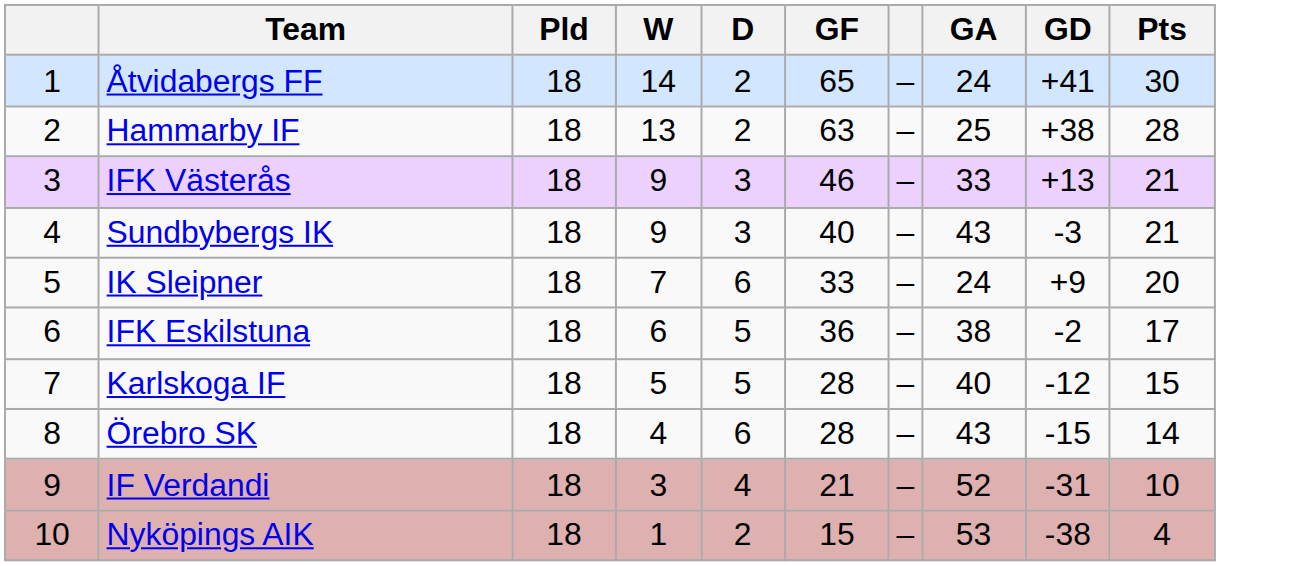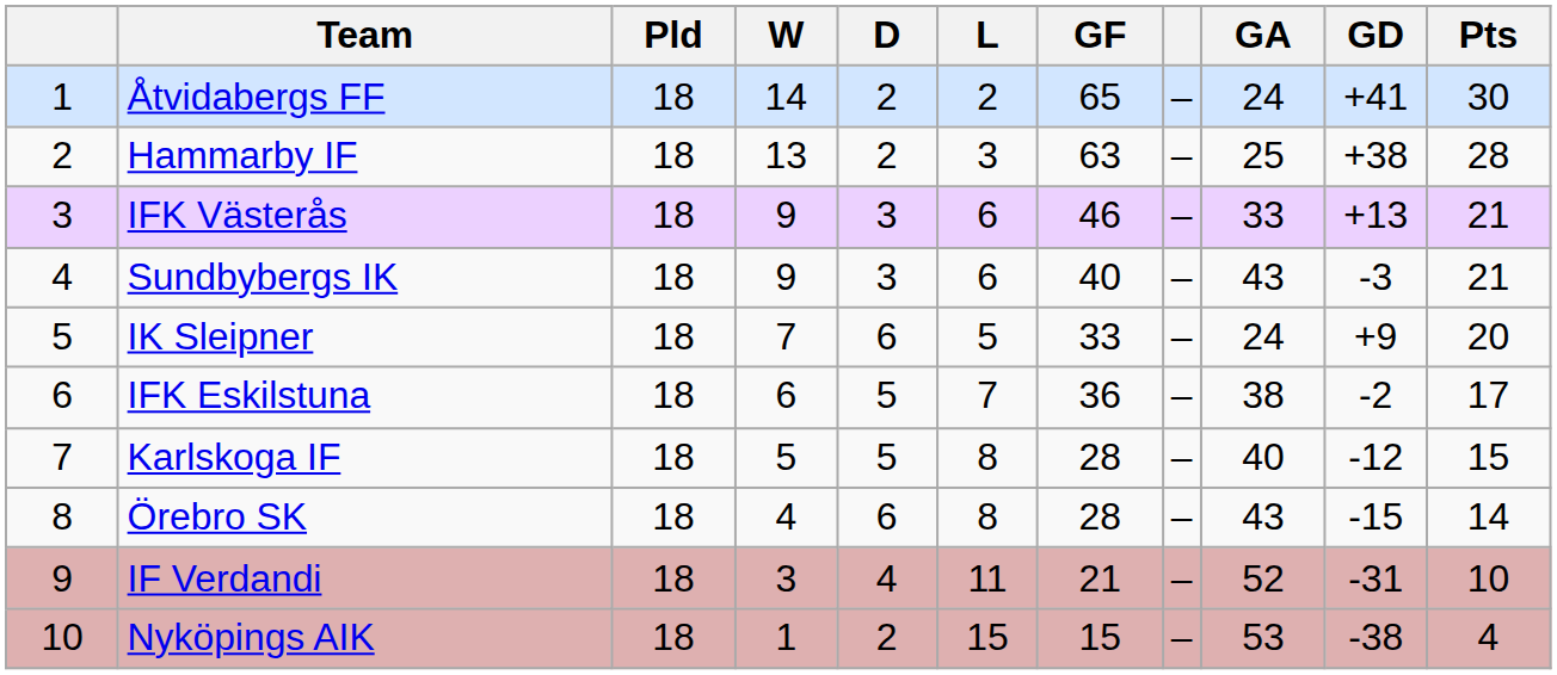+ column: L | 2 | 3 | 6 | 6 | 5 | 7 | 8 | 8 | 11 | 15
